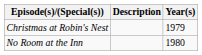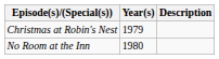columns swapped: Year(s) <-> Description
